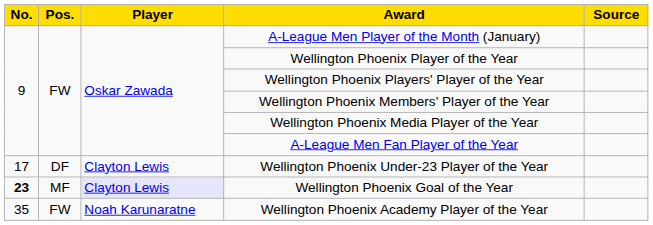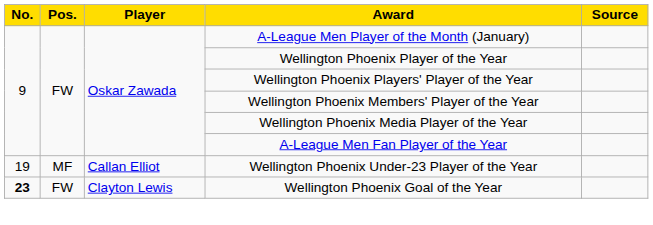Wellington Phoenix Under-23 Player of the Year | No.: 17 -> 19
Wellington Phoenix Under-23 Player of the Year | Pos.: DF -> MF
Wellington Phoenix Under-23 Player of the Year | Player: Clayton Lewis -> Callan Elliot
Wellington Phoenix Goal of the Year | Pos.: MF -> FW
Wellington Phoenix Goal of the Year | Player: lavender background -> no background
- row: 35 | FW | Noah Karunaratne | Wellington Phoenix Academy Player of the Year
